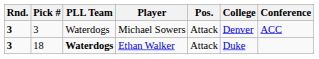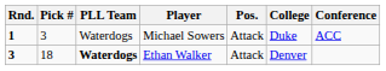Michael Sowers | Rnd.: 3 -> 1
Michael Sowers | College: Denver -> Duke
Ethan Walker | College: Duke -> Denver
